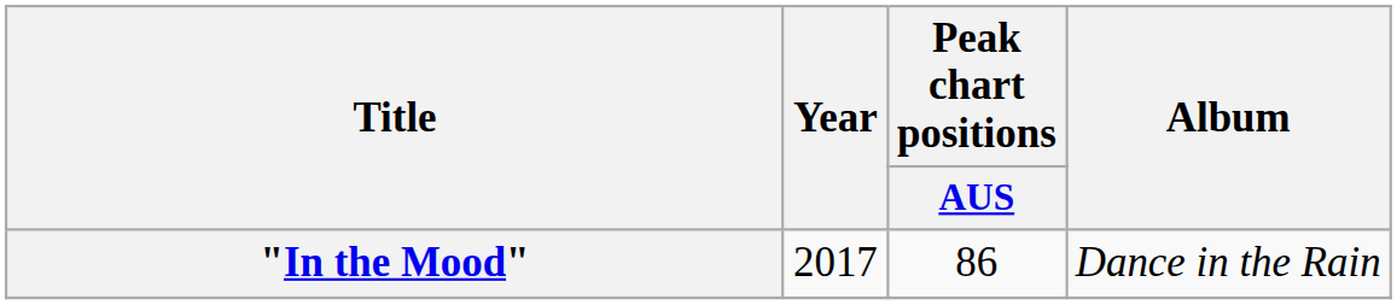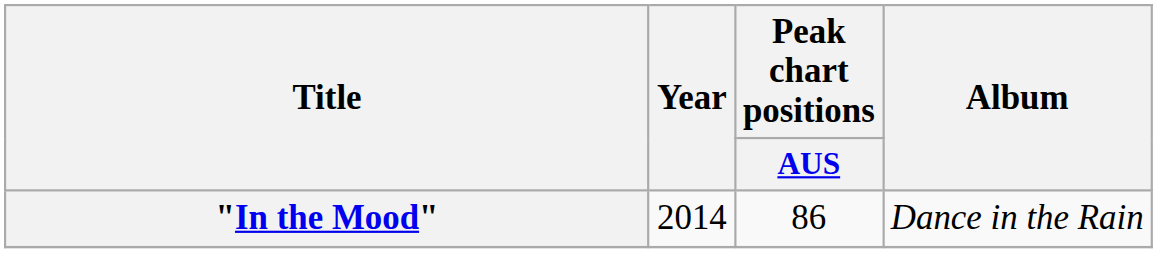"In the Mood" | Year: 2017 -> 2014
